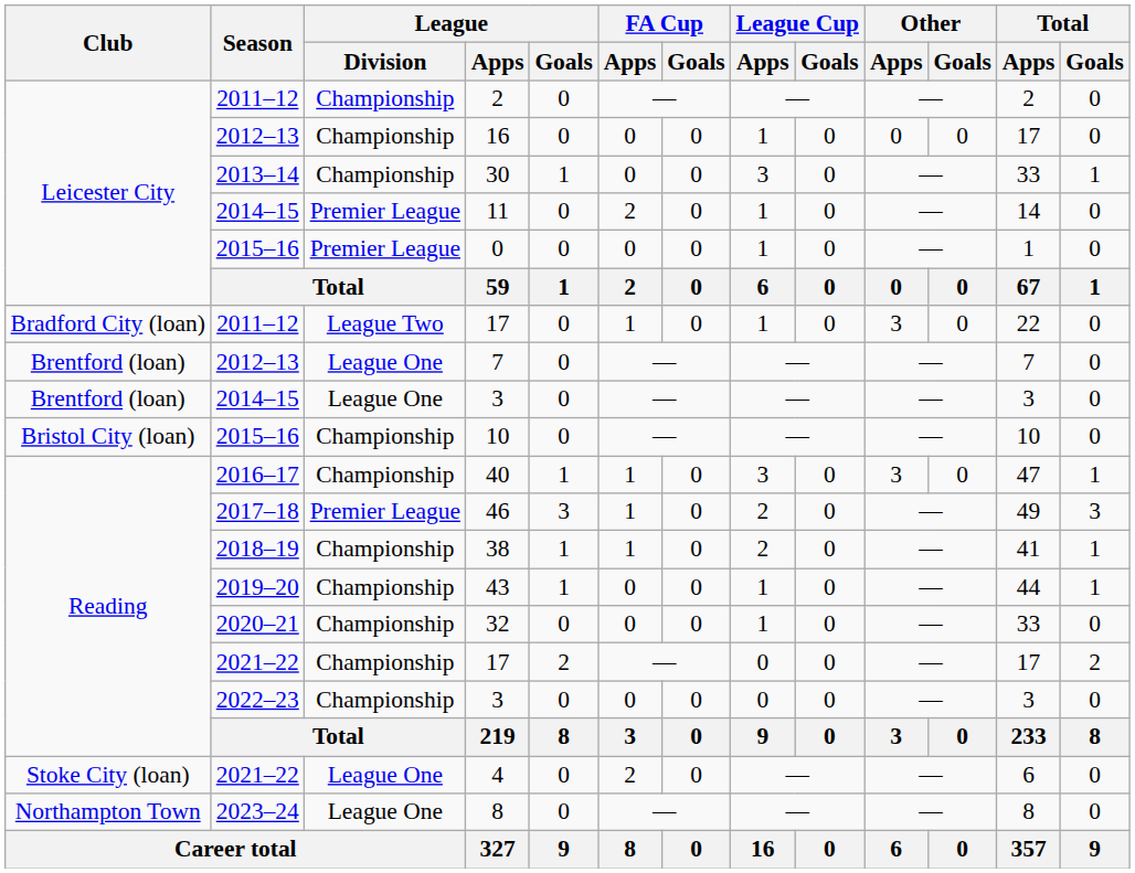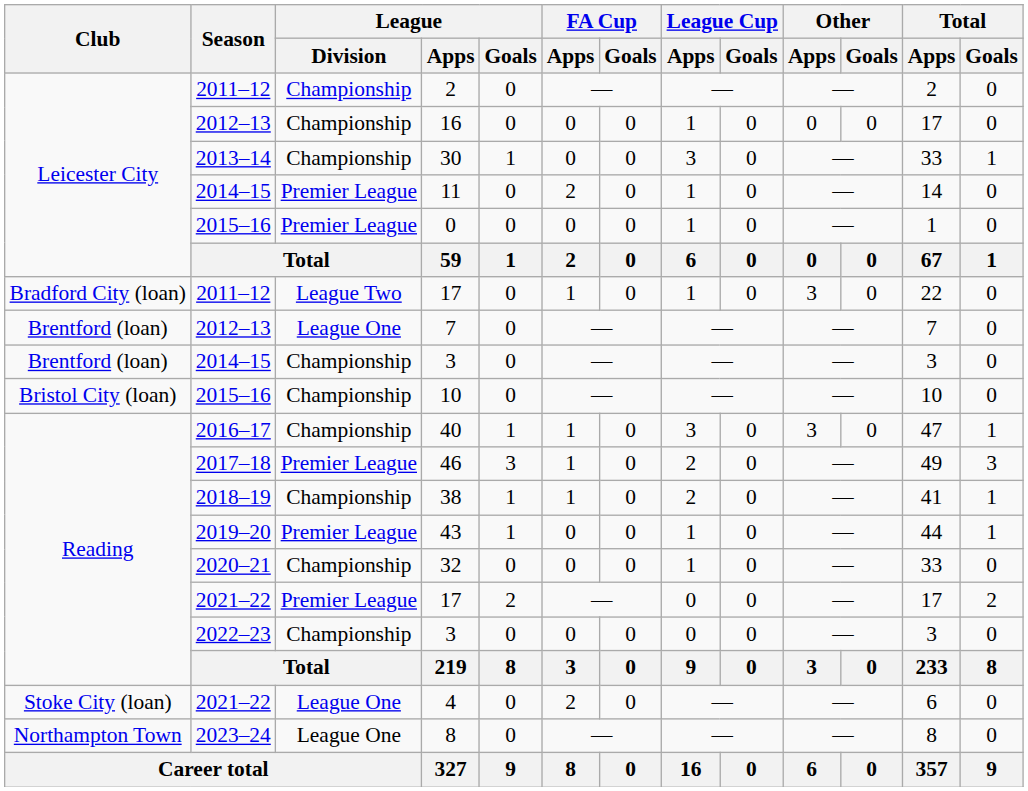2014–15 / 3 | League / Division: League One -> Championship
43 | League / Division: Championship -> Premier League
2021–22 / 17 | League / Division: Championship -> Premier League
